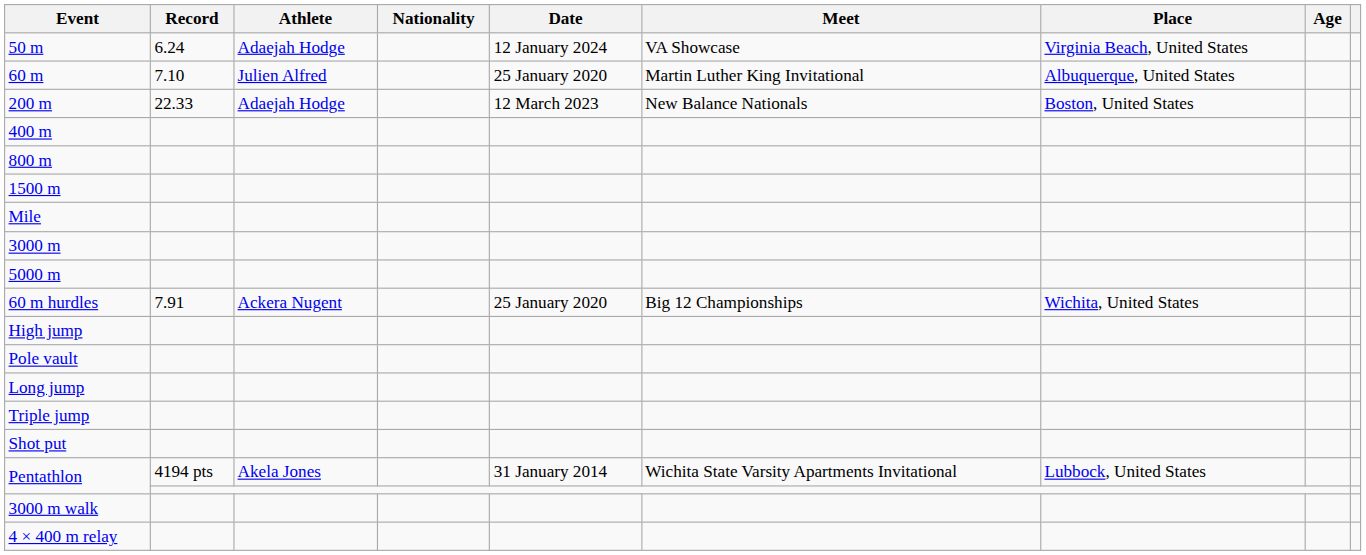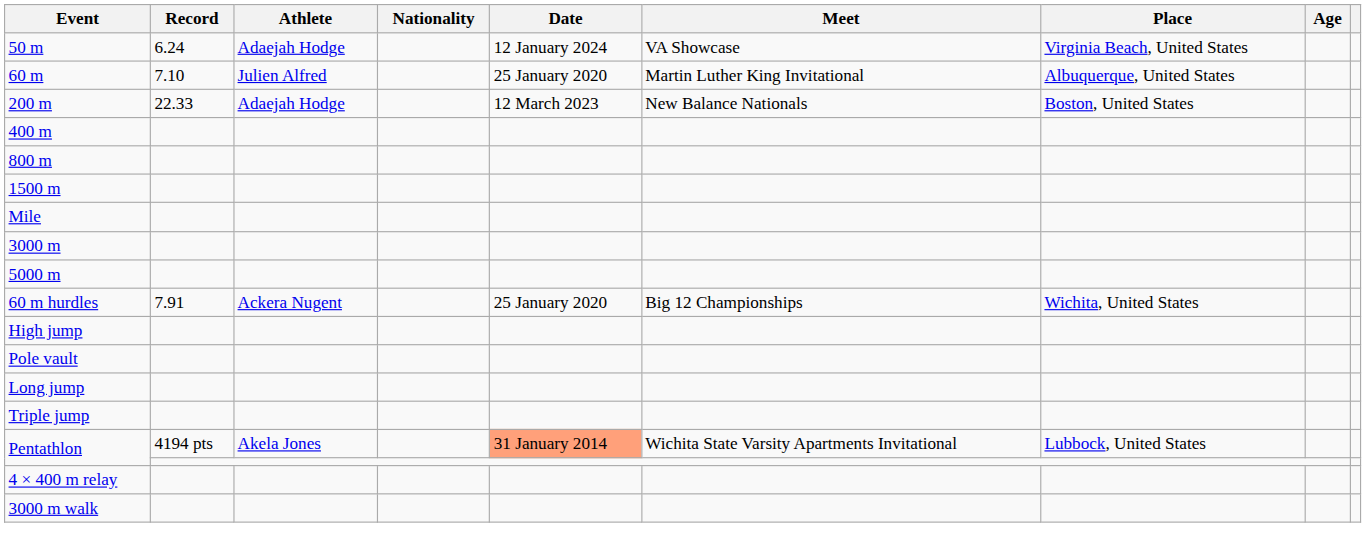- row: Shot put
Pentathlon / 4194 pts | Date: no background -> lightsalmon background
rows swapped: 3000 m walk <-> 4 × 400 m relay
